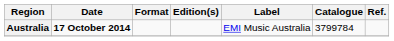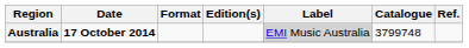Australia | Label: no background -> lightgrey background
Australia | Catalogue: 3799784 -> 3799748
